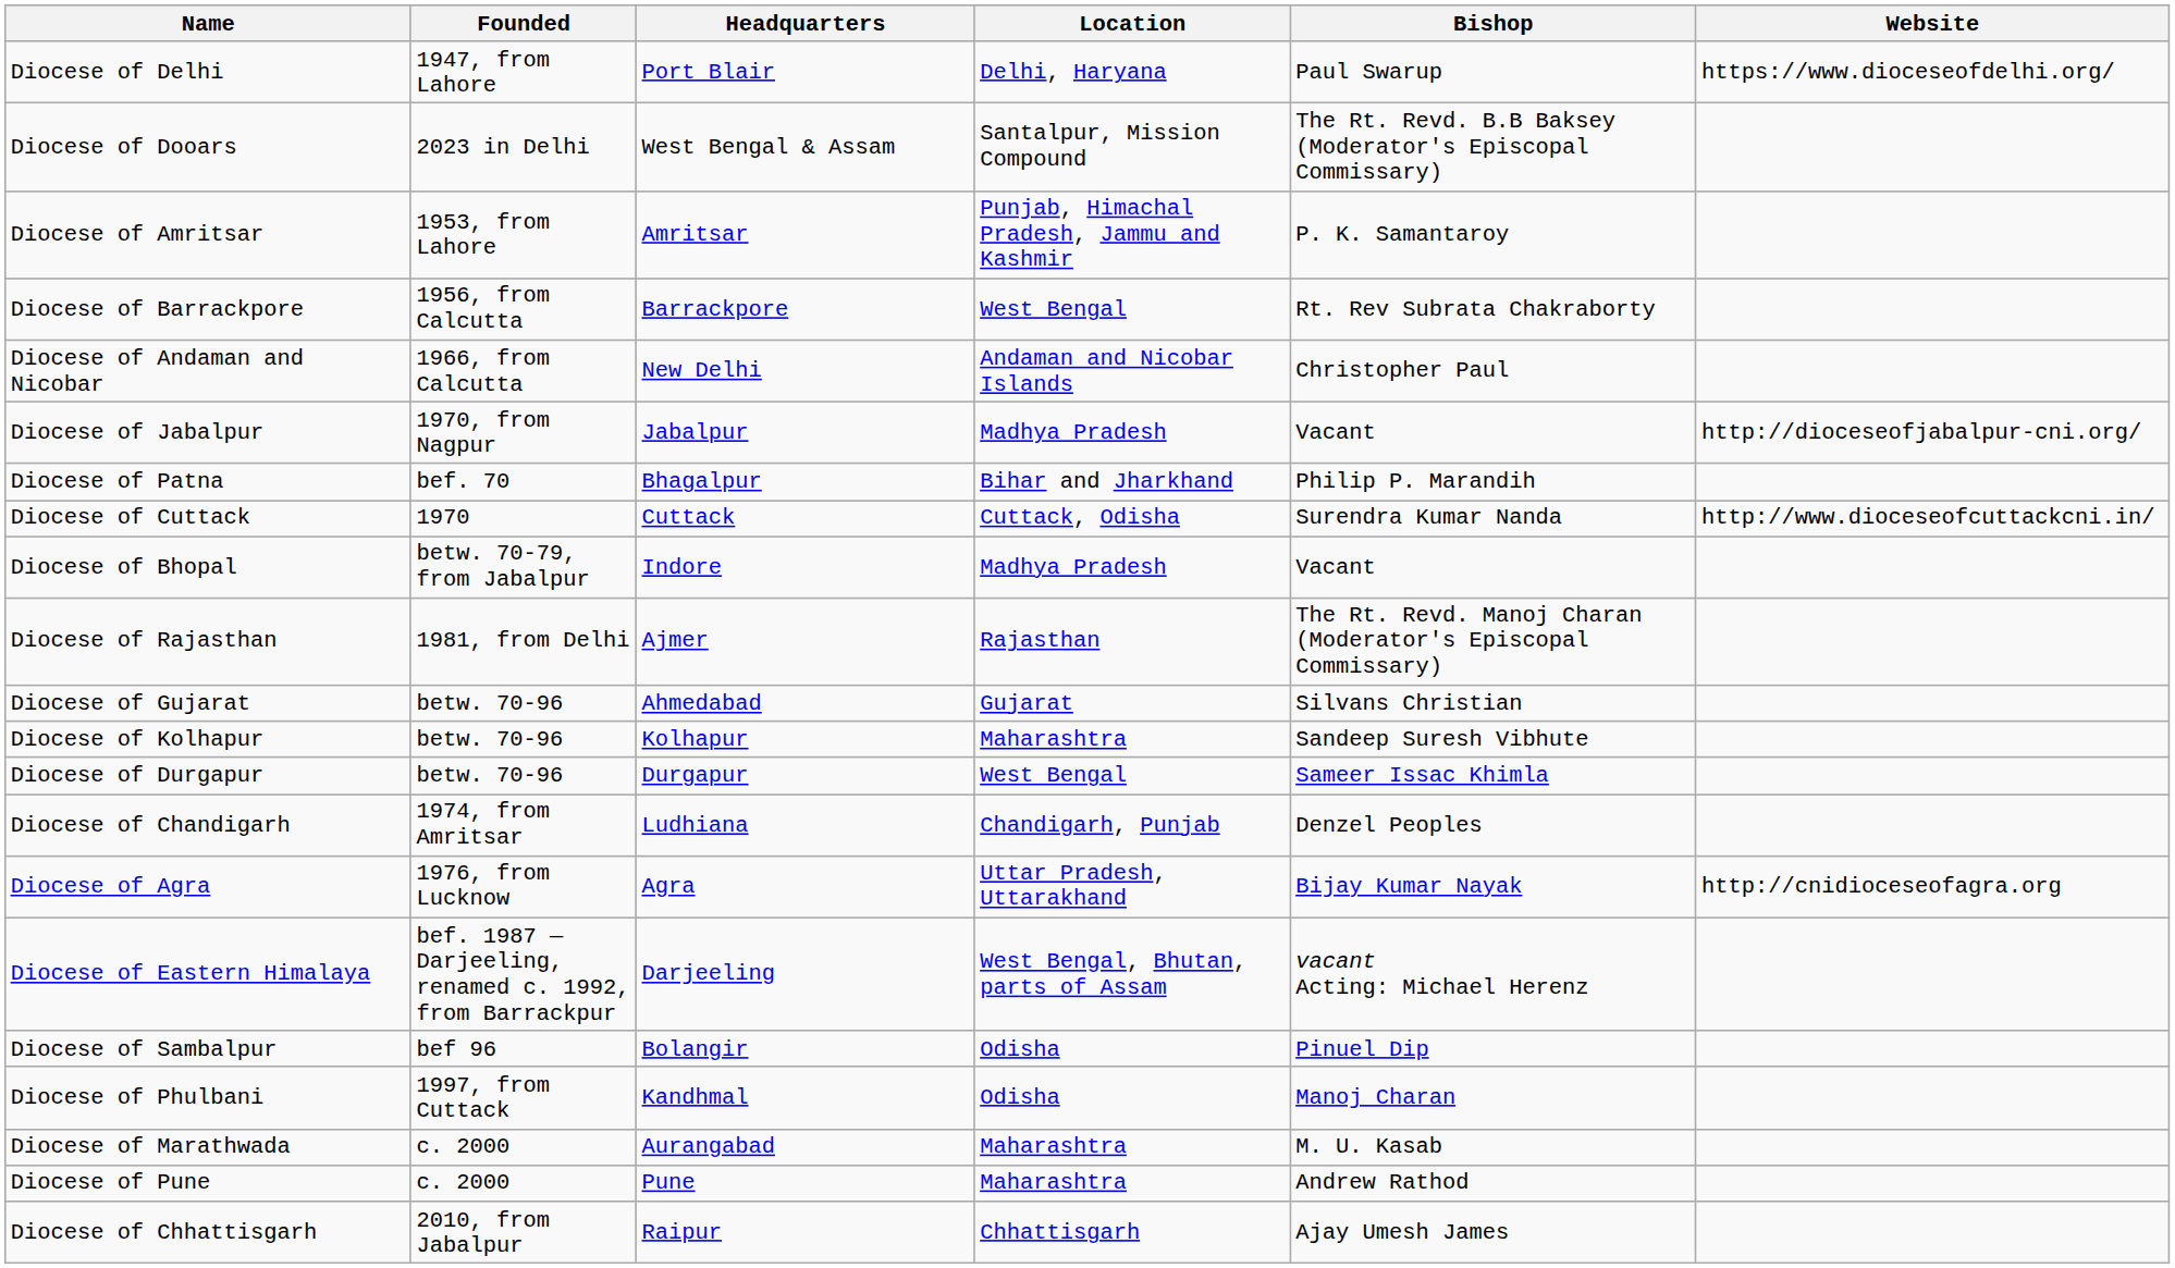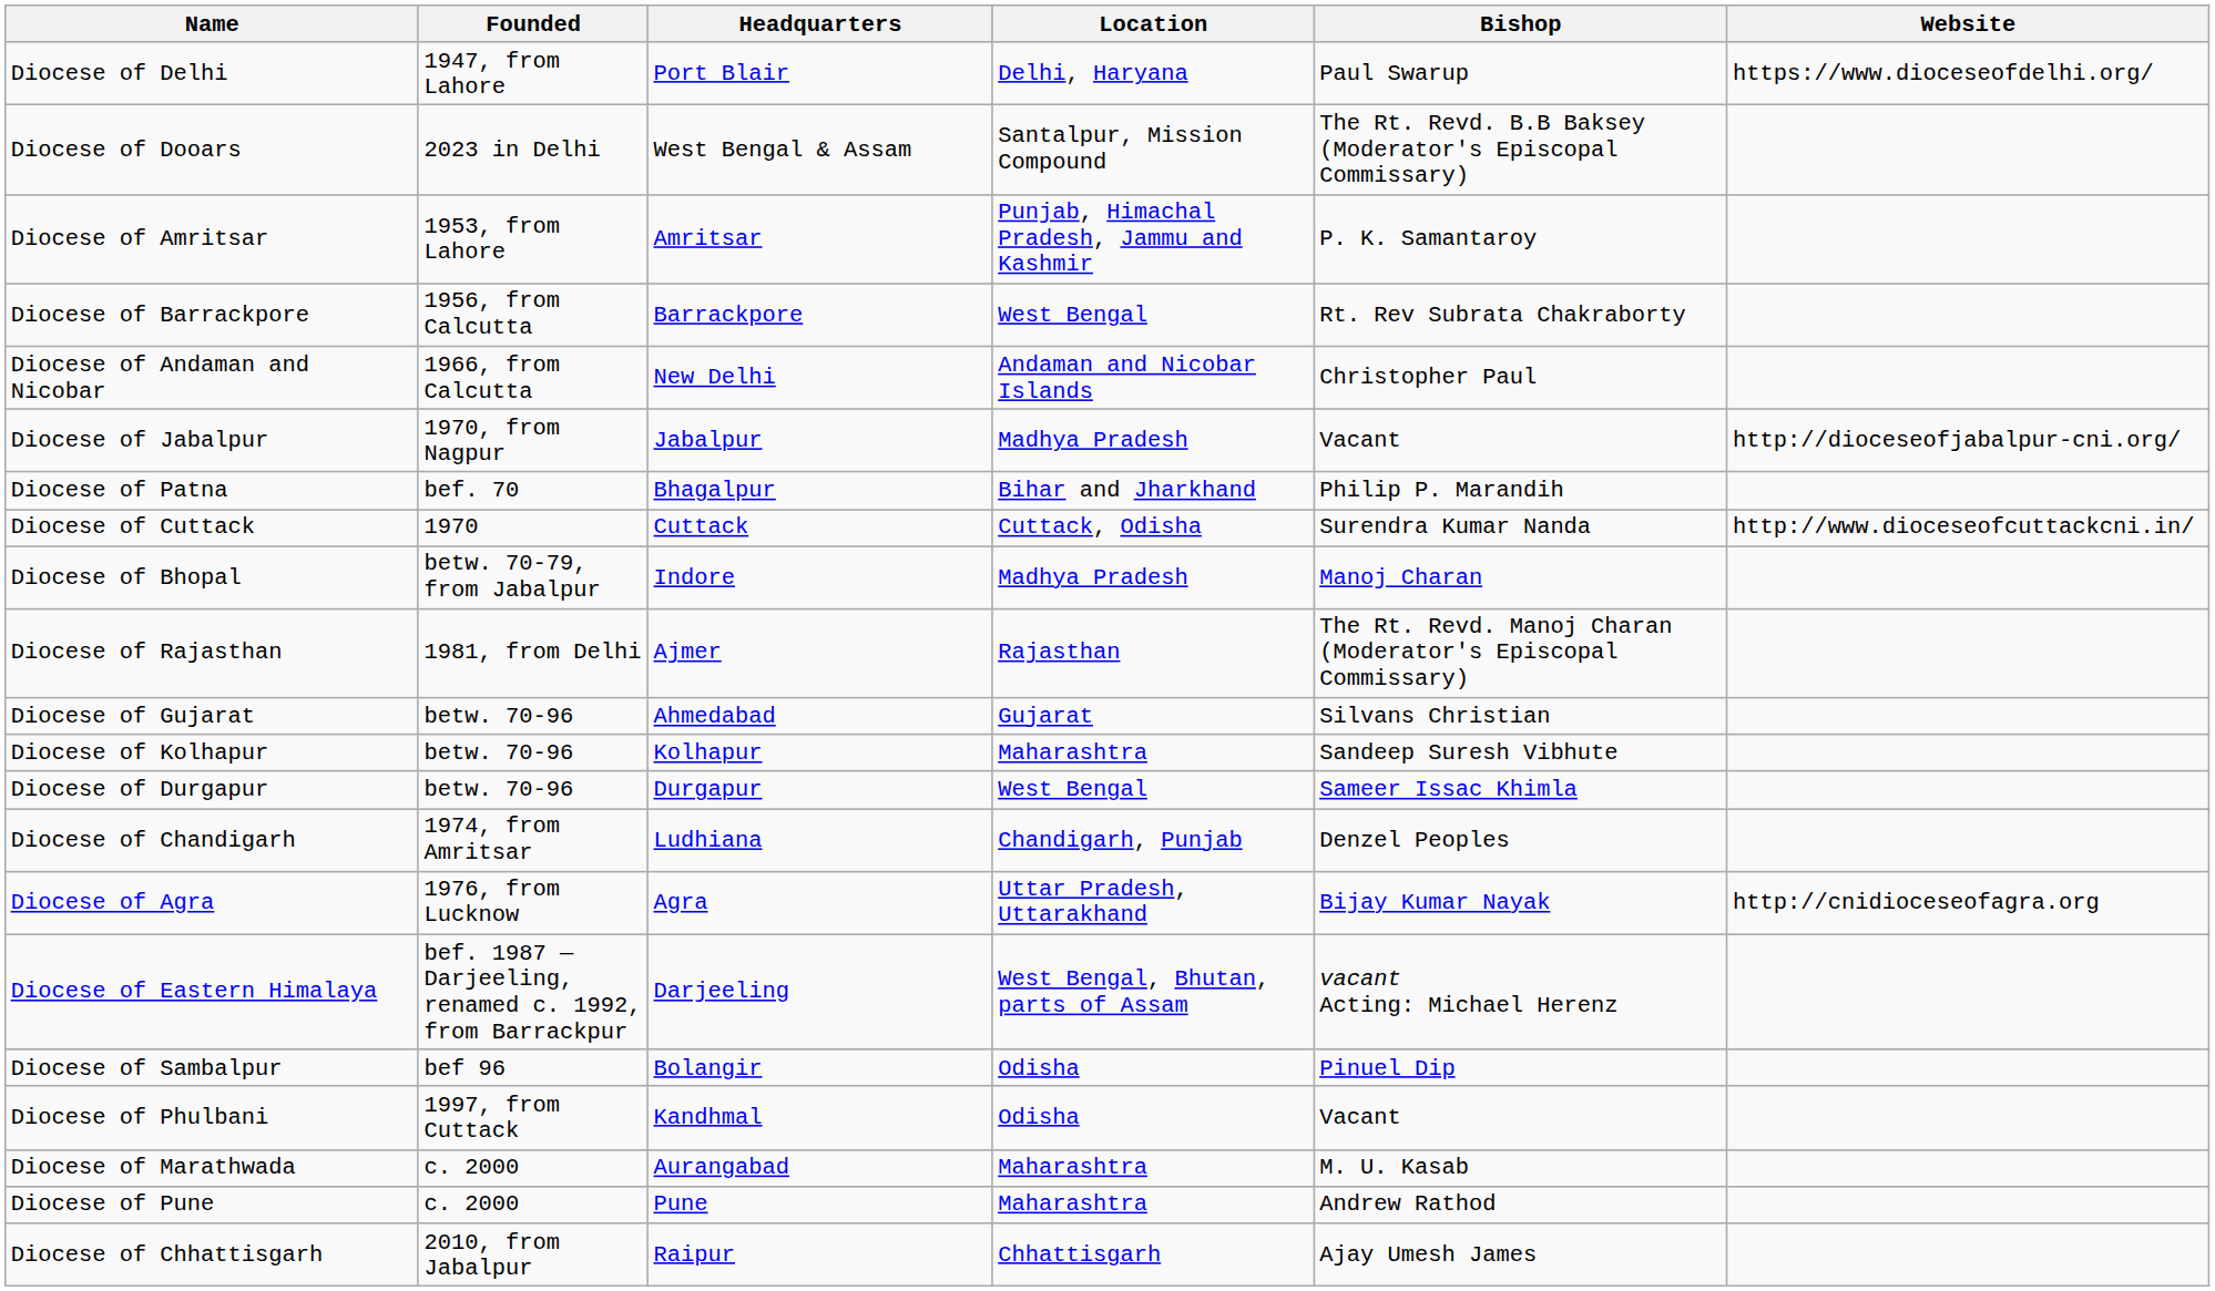Diocese of Bhopal | Bishop: Vacant -> Manoj Charan
Diocese of Phulbani | Bishop: Manoj Charan -> Vacant
